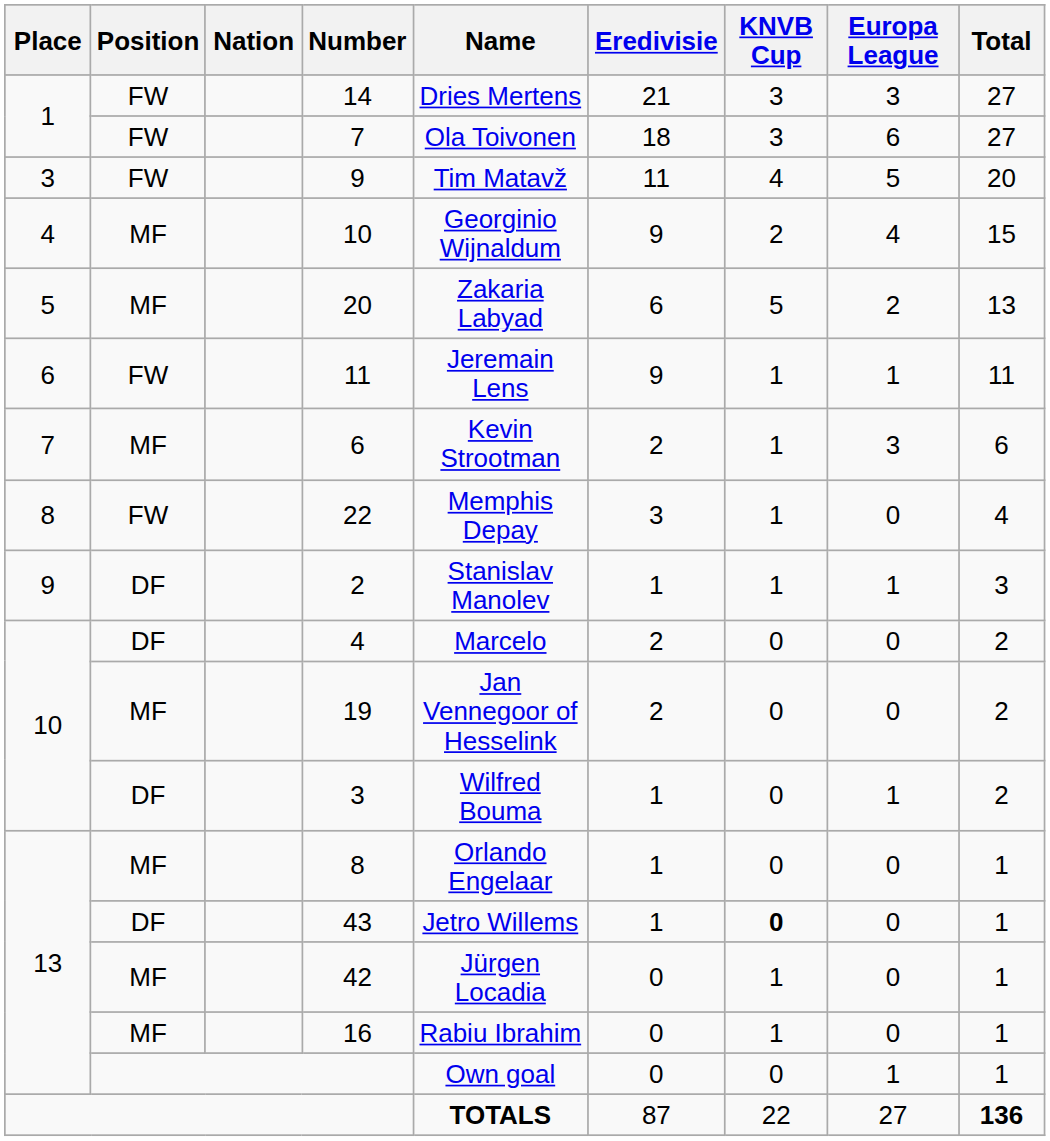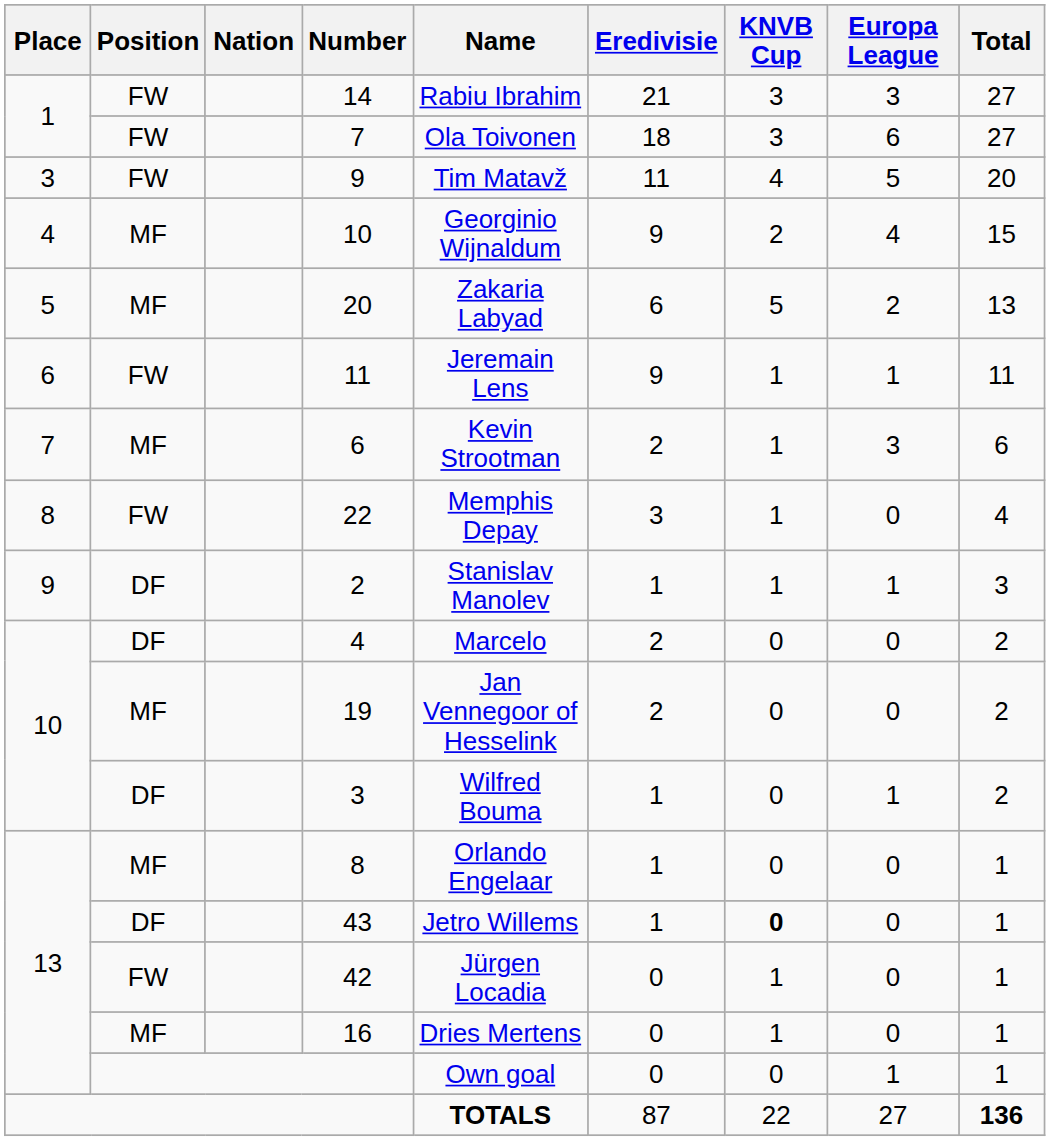14 | Name: Dries Mertens -> Rabiu Ibrahim
42 | Position: MF -> FW
16 | Name: Rabiu Ibrahim -> Dries Mertens
